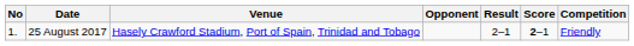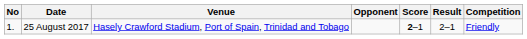columns swapped: Score <-> Result
